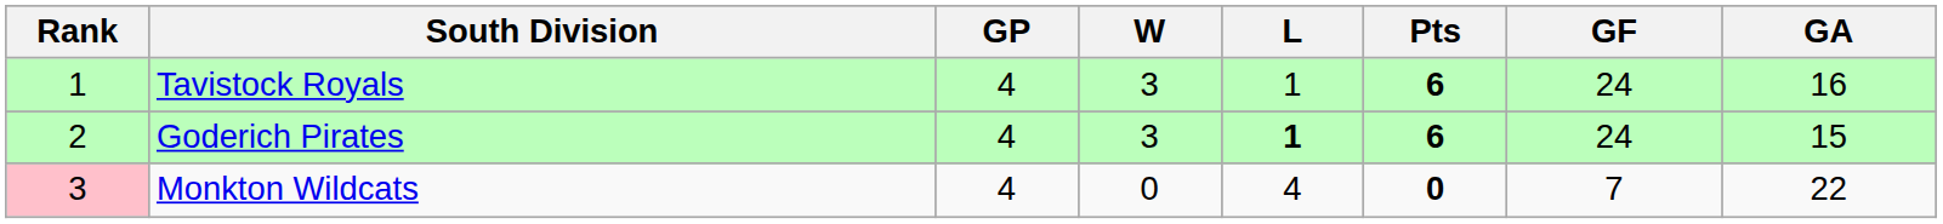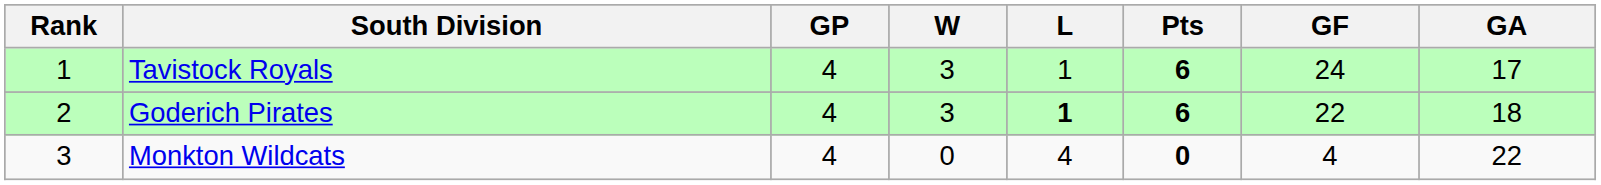Tavistock Royals | GA: 16 -> 17
Goderich Pirates | GF: 24 -> 22
Goderich Pirates | GA: 15 -> 18
Monkton Wildcats | Rank: pink background -> no background
Monkton Wildcats | GF: 7 -> 4
